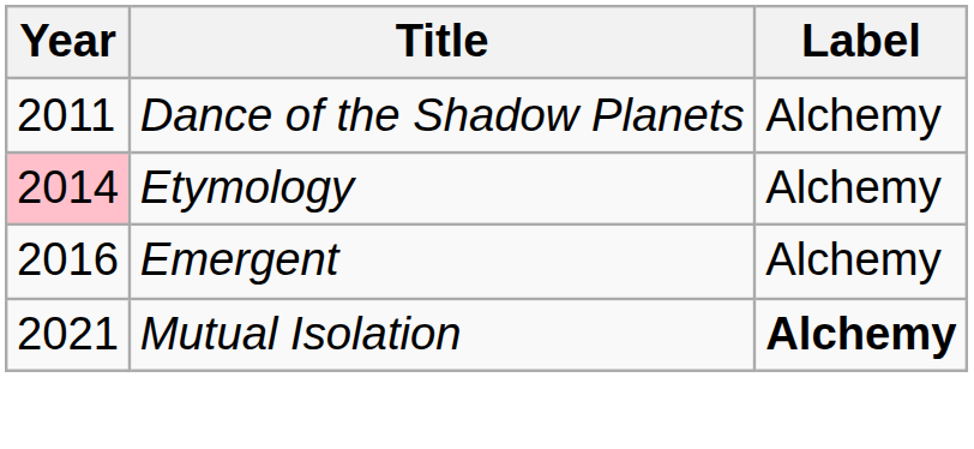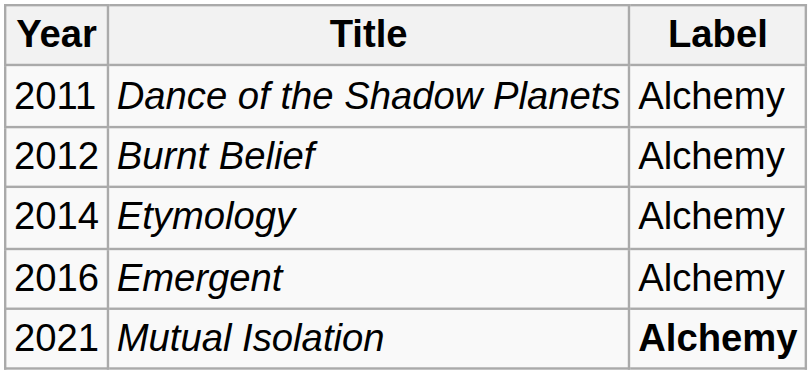+ row: 2012 | Burnt Belief | Alchemy
Etymology | Year: pink background -> no background
